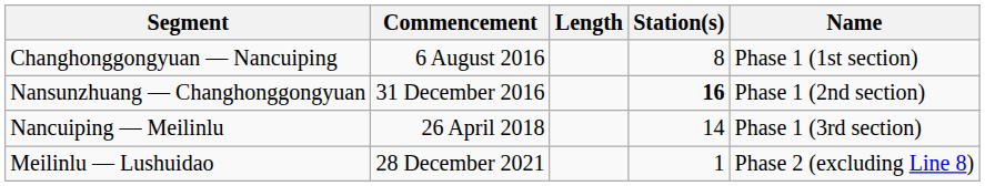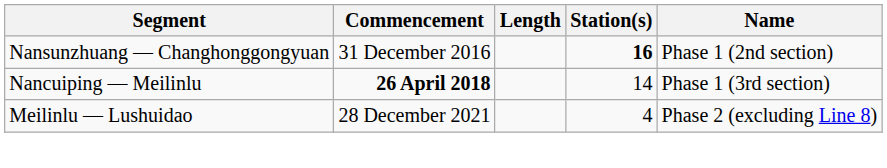- row: Changhonggongyuan — Nancuiping | 6 August 2016 | 8 | Phase 1 (1st section)
Nancuiping — Meilinlu | Commencement: normal -> bold
Meilinlu — Lushuidao | Station(s): 1 -> 4
